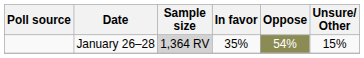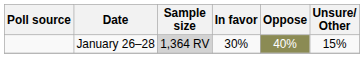January 26–28 | In favor: 35% -> 30%
January 26–28 | Oppose: 54% -> 40%
